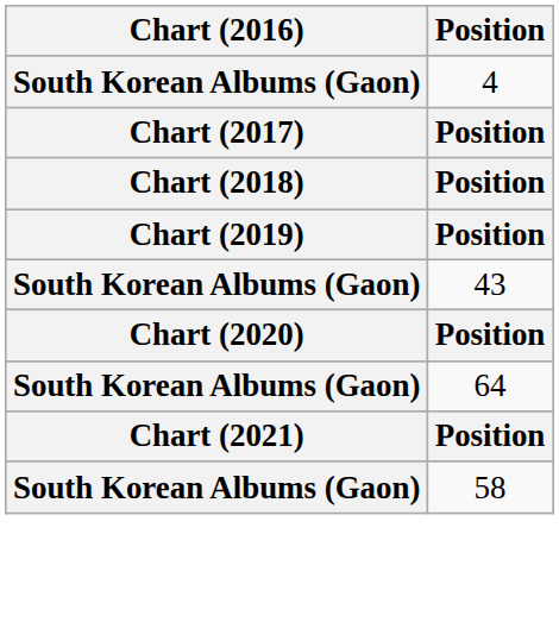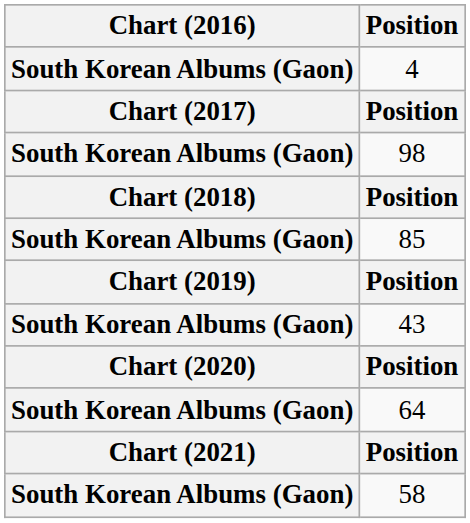+ row: South Korean Albums (Gaon) | 98
+ row: South Korean Albums (Gaon) | 85
